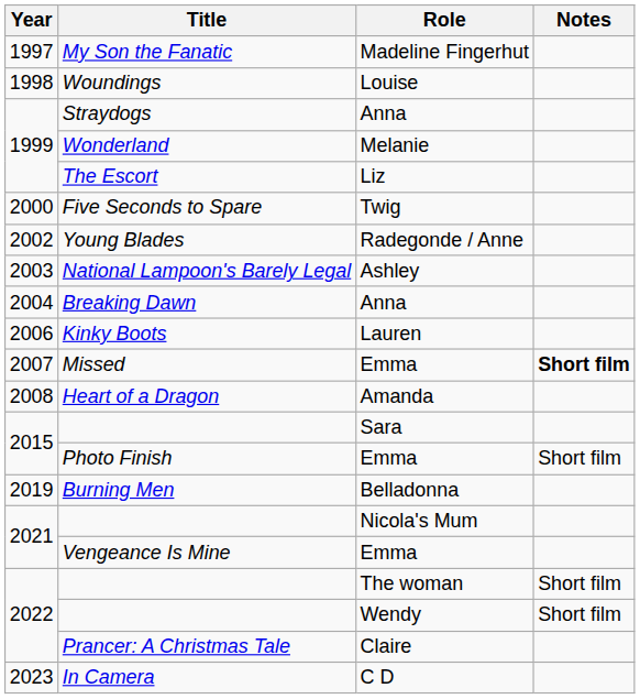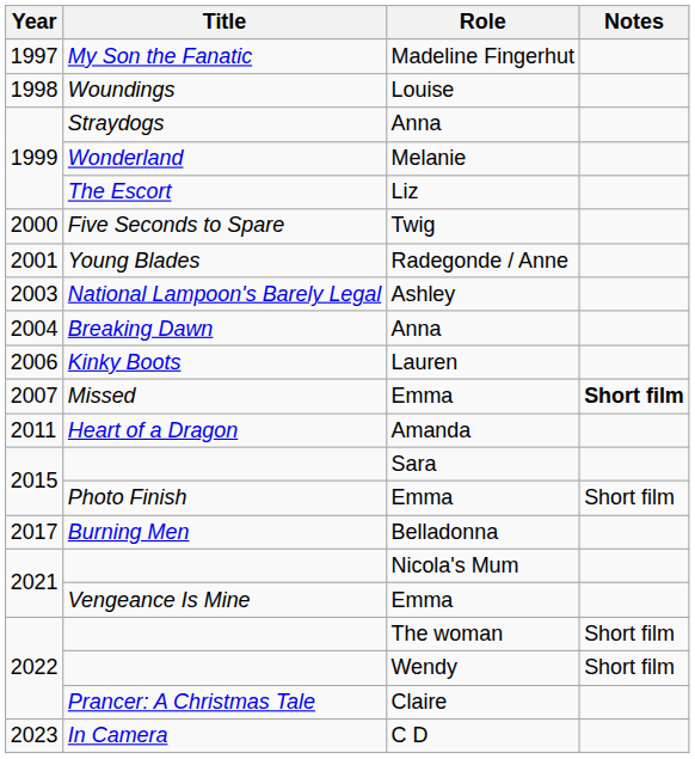Young Blades | Year: 2002 -> 2001
Heart of a Dragon | Year: 2008 -> 2011
Burning Men | Year: 2019 -> 2017
